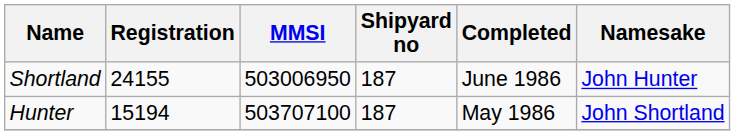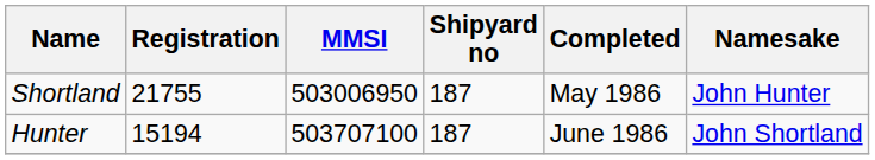Shortland | Registration: 24155 -> 21755
Shortland | Completed: June 1986 -> May 1986
Hunter | Completed: May 1986 -> June 1986
